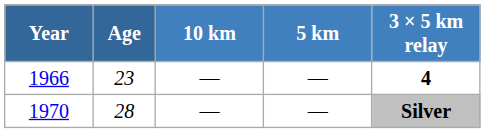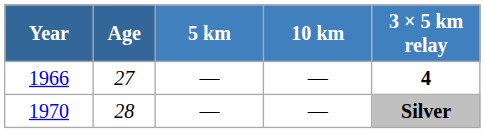columns swapped: 5 km <-> 10 km
1966 | Age: 23 -> 27
